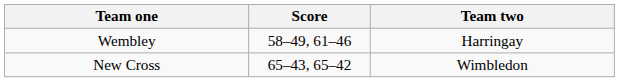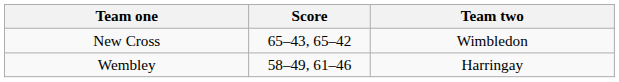rows swapped: New Cross <-> Wembley
